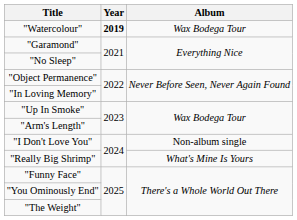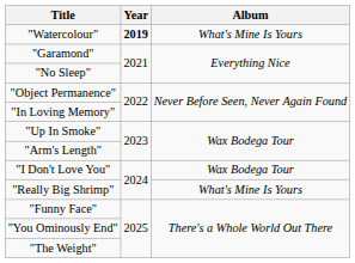"Watercolour" | Album: Wax Bodega Tour -> What's Mine Is Yours
"I Don't Love You" | Album: Non-album single -> Wax Bodega Tour
